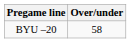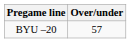BYU –20 | Over/under: 58 -> 57
